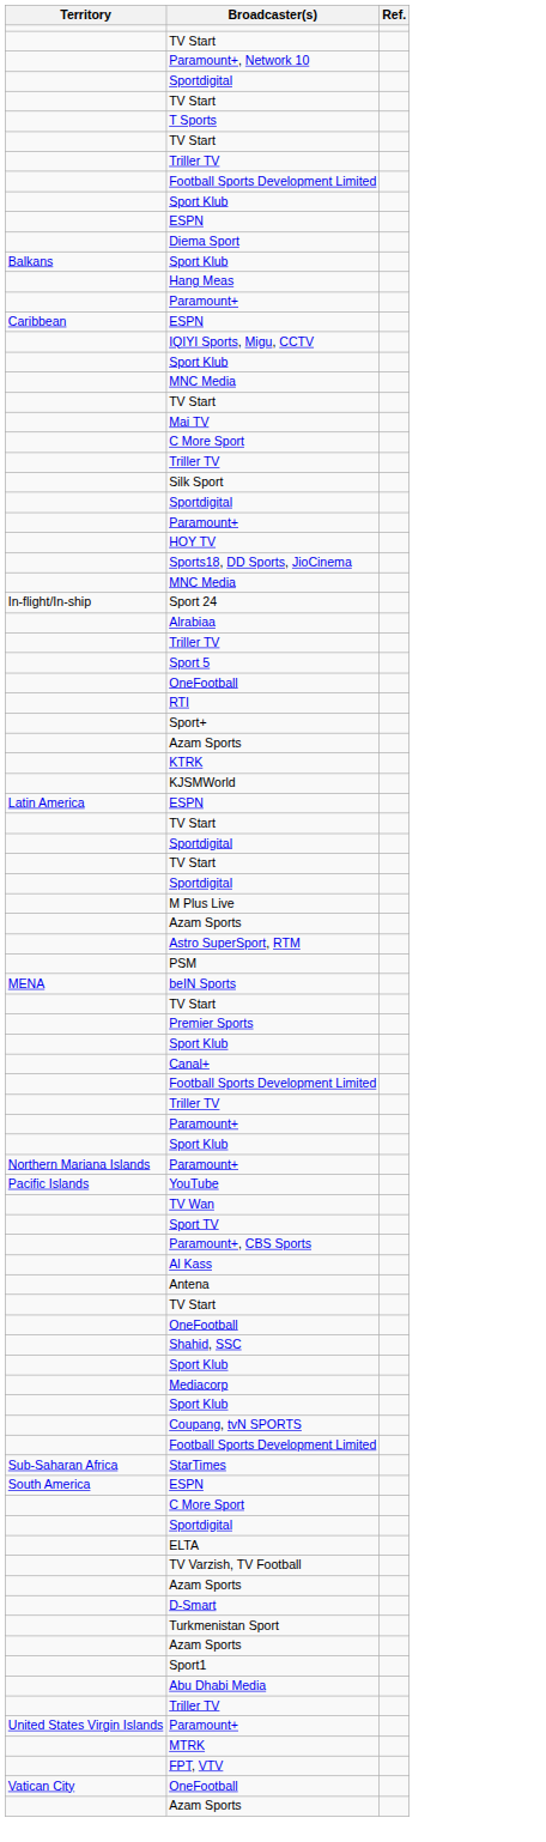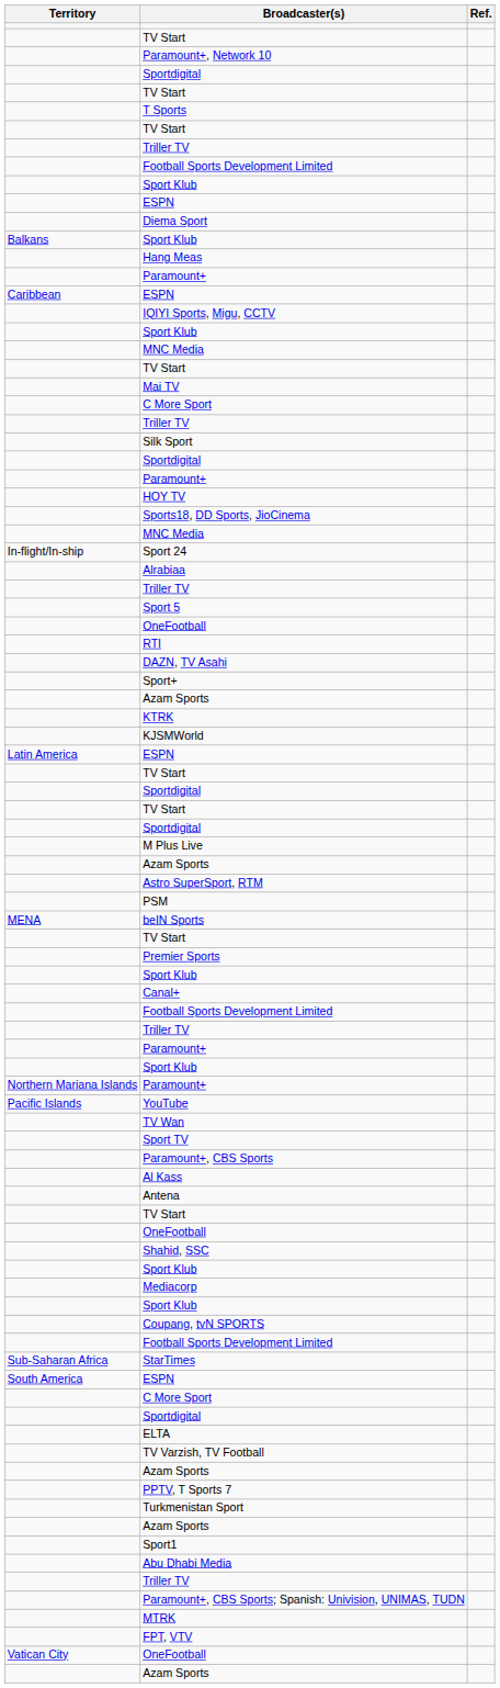+ row: DAZN, TV Asahi
+ row: PPTV, T Sports 7
- row: D-Smart
+ row: Paramount+, CBS Sports; Spanish: Univision, UNIMAS, TUDN
- row: United States Virgin Islands | Paramount+
